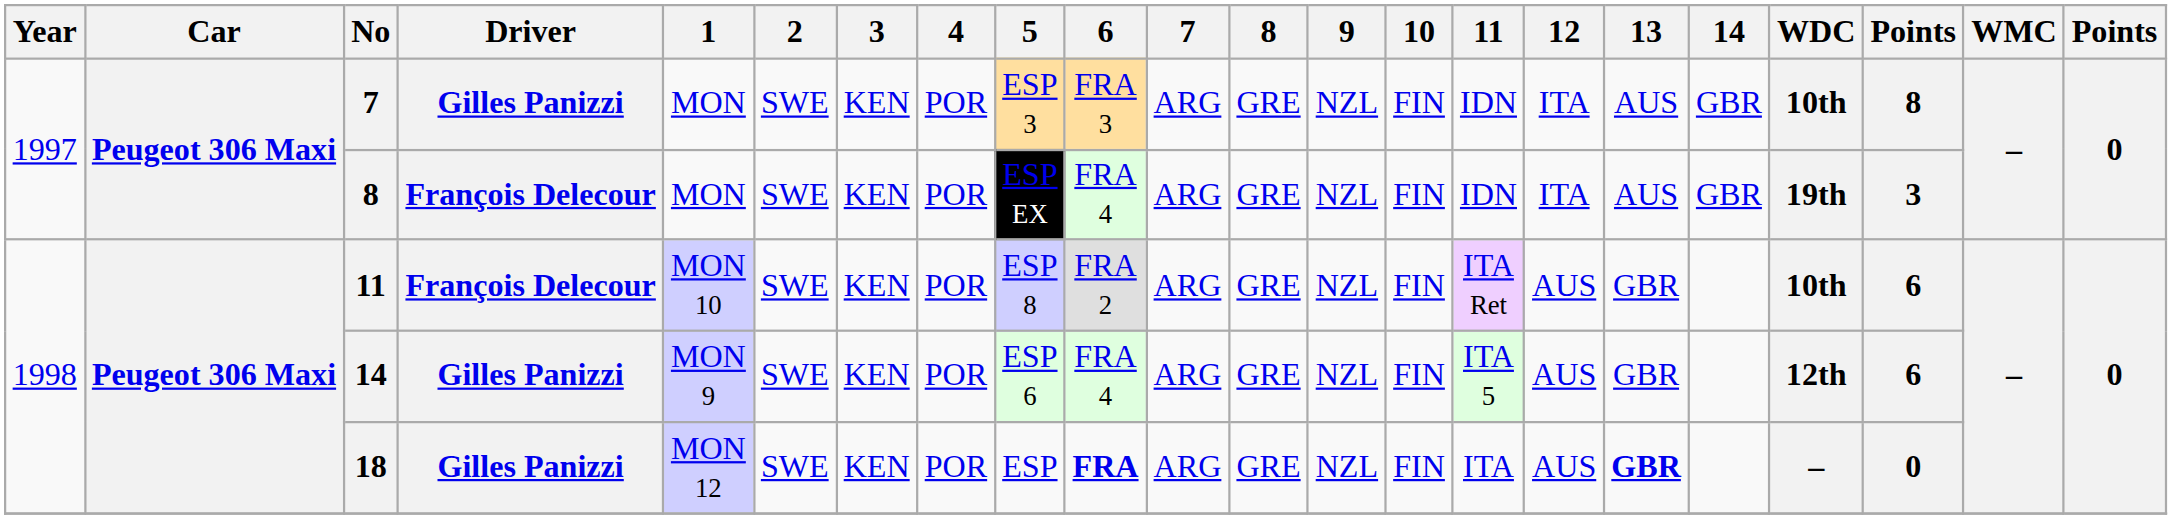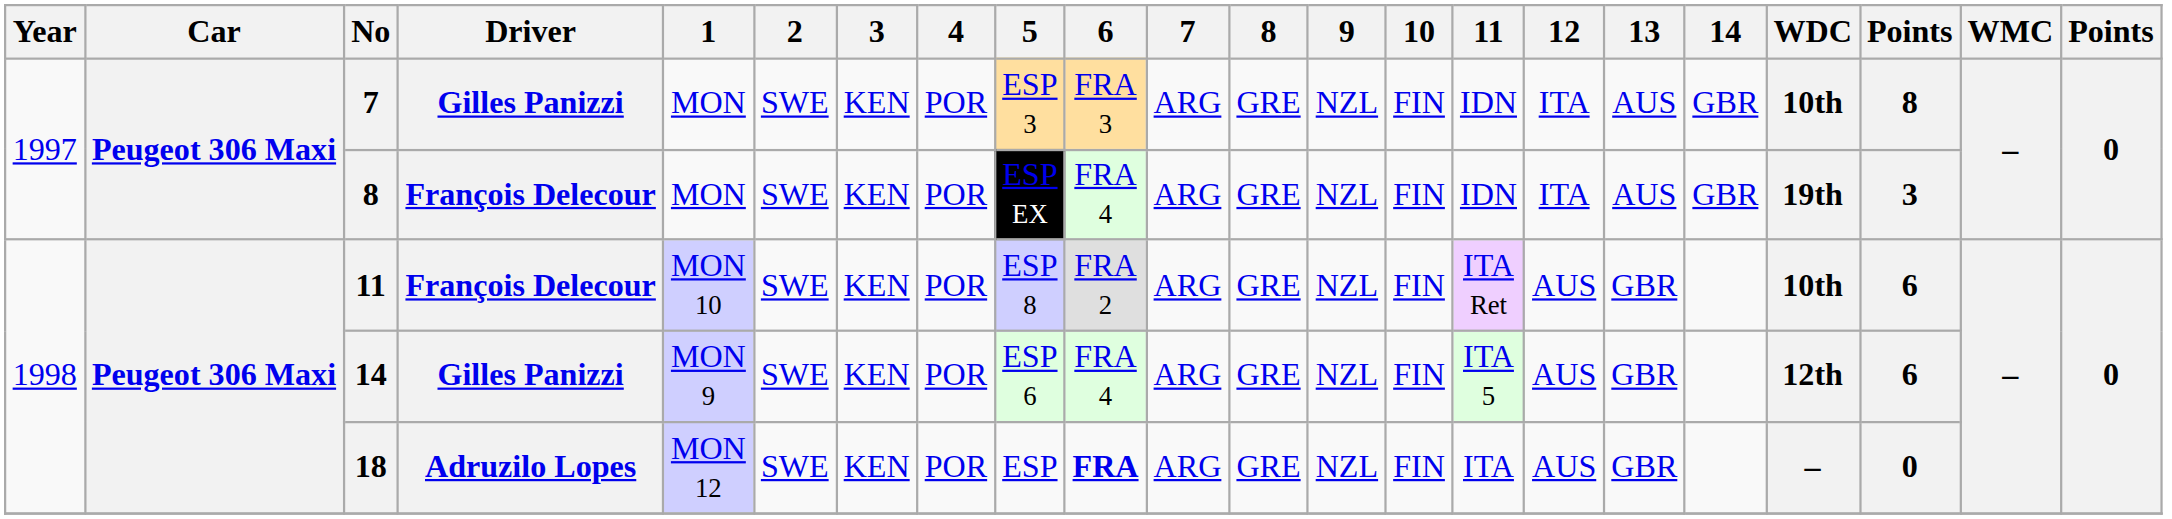18 | Driver: Gilles Panizzi -> Adruzilo Lopes
18 | 13: bold -> normal
